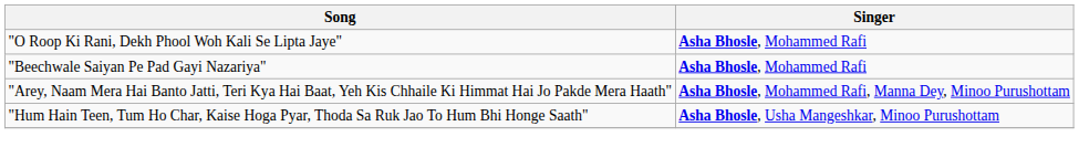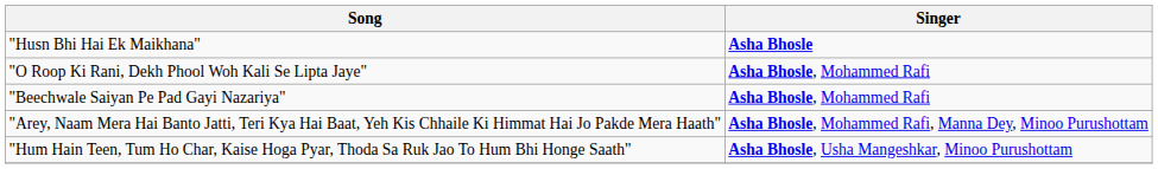+ row: "Husn Bhi Hai Ek Maikhana" | Asha Bhosle
